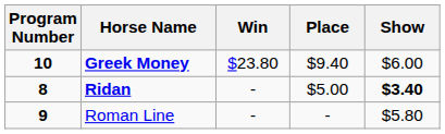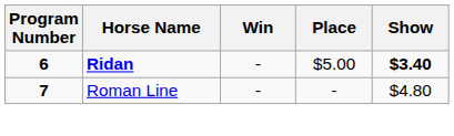- row: 10 | Greek Money | $23.80 | $9.40 | $6.00
Ridan | Program Number: 8 -> 6
Roman Line | Program Number: 9 -> 7
Roman Line | Show: $5.80 -> $4.80
